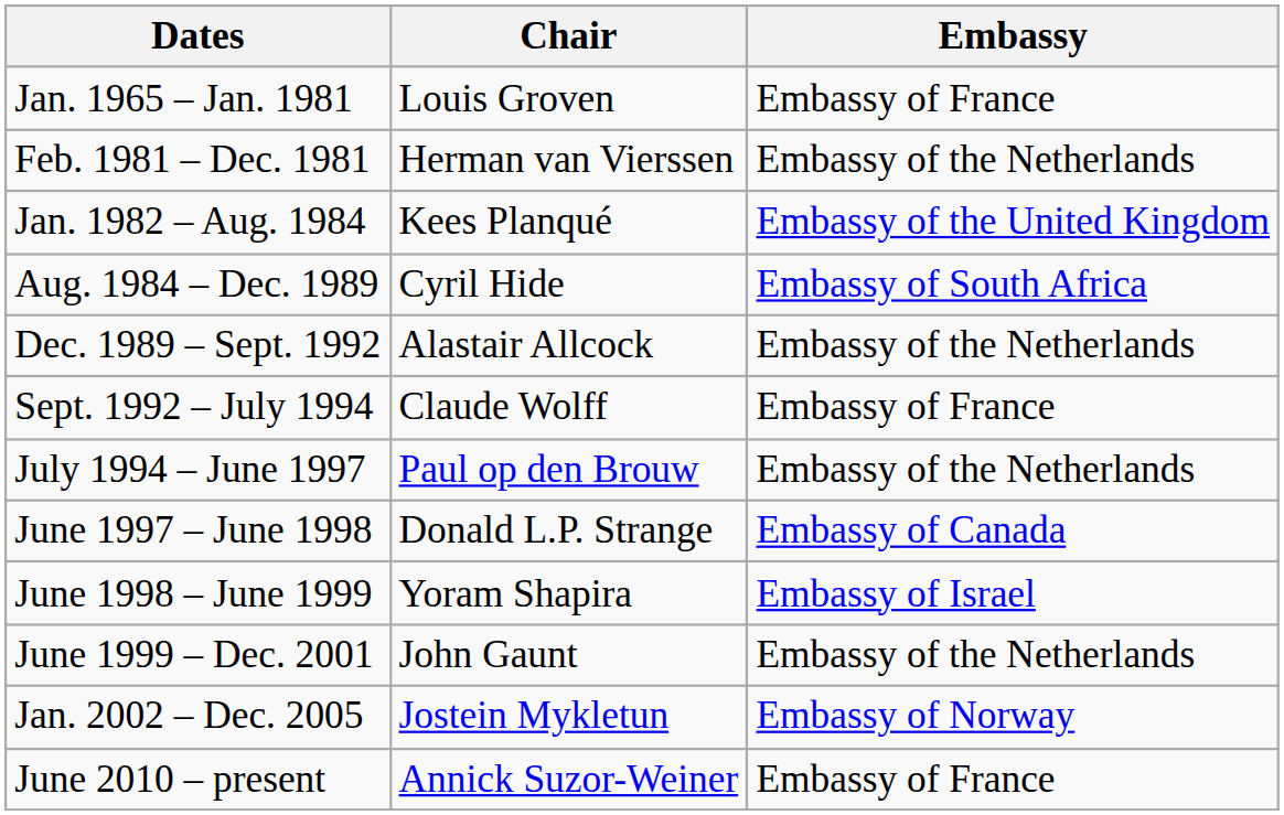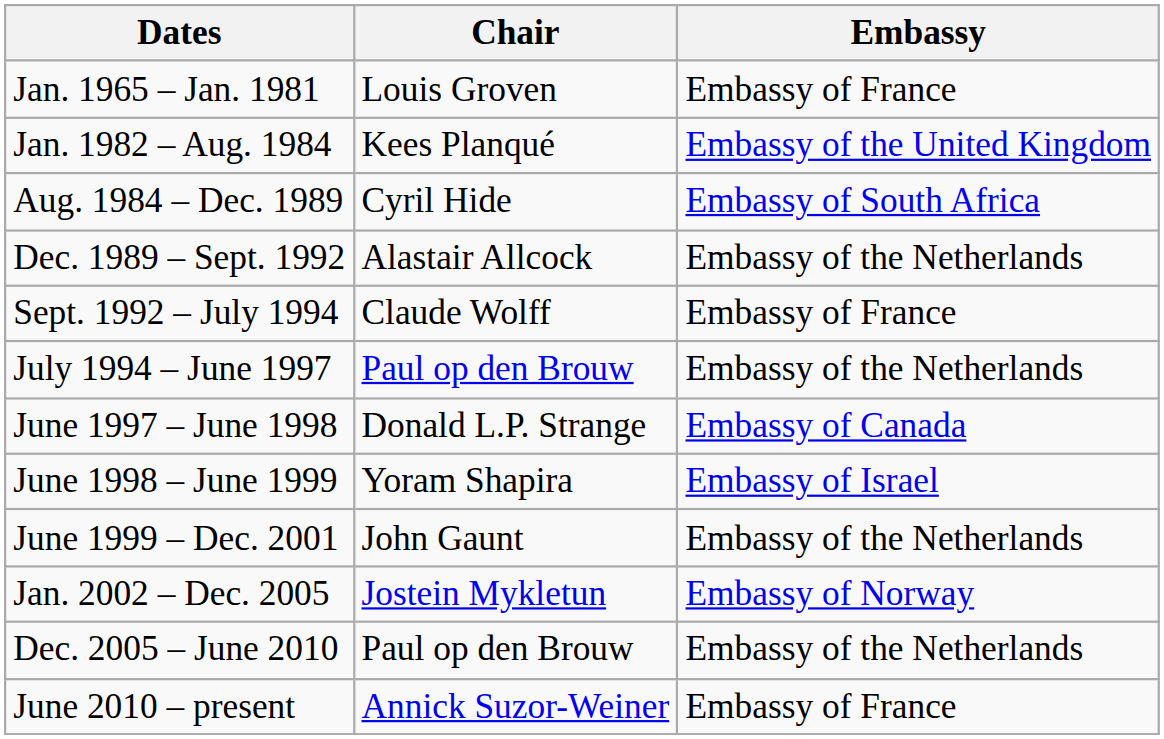- row: Feb. 1981 – Dec. 1981 | Herman van Vierssen | Embassy of the Netherlands
+ row: Dec. 2005 – June 2010 | Paul op den Brouw | Embassy of the Netherlands
